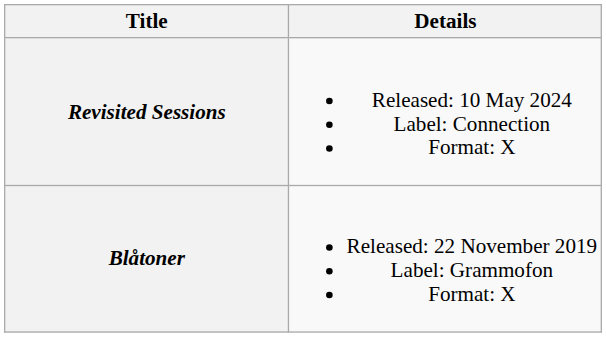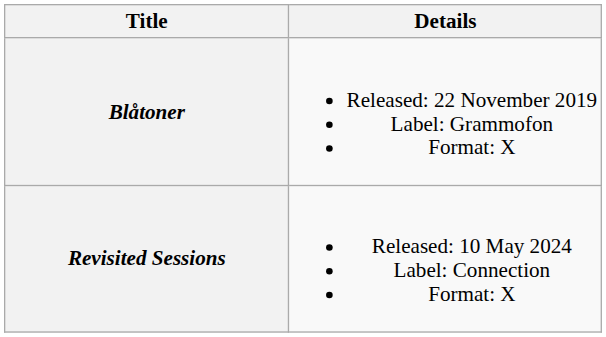rows swapped: Blåtoner <-> Revisited Sessions
